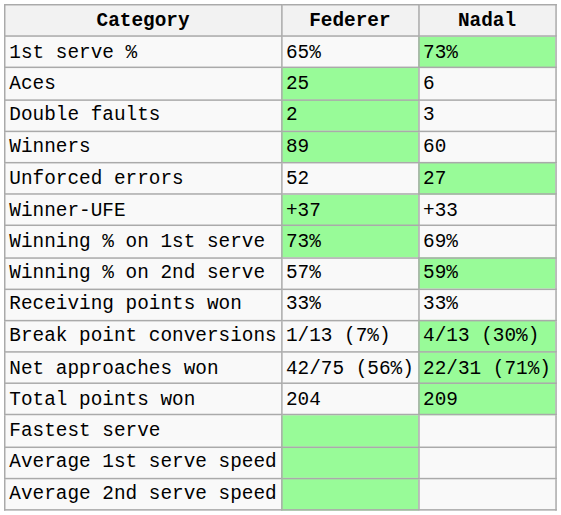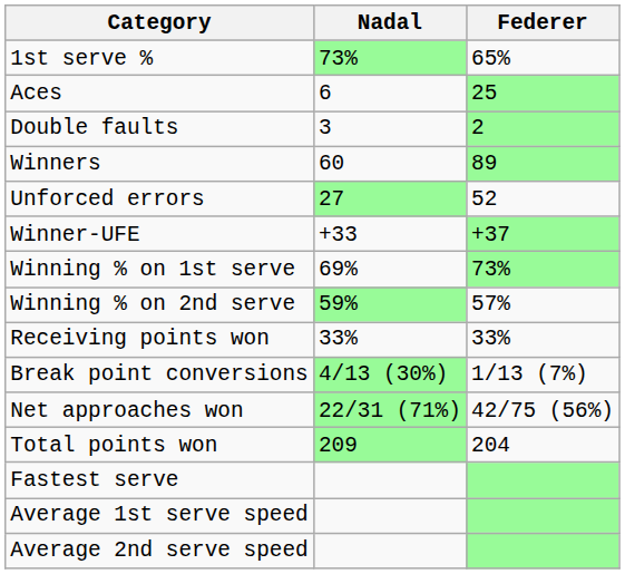columns swapped: Federer <-> Nadal
